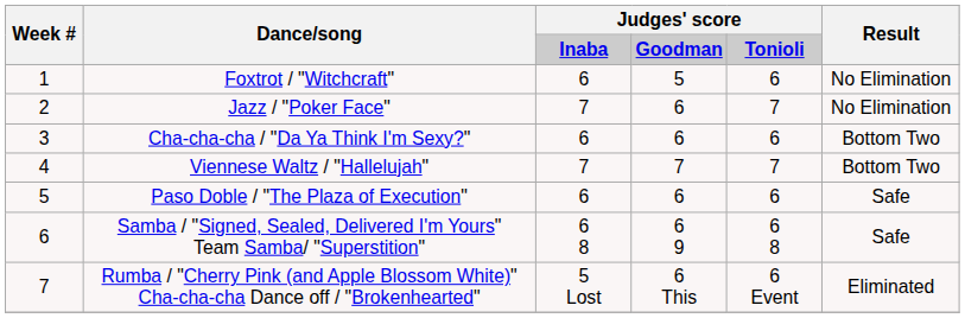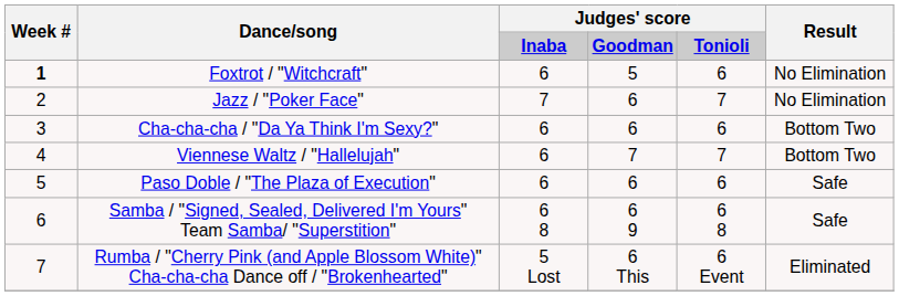Foxtrot / "Witchcraft" | Week #: normal -> bold
Viennese Waltz / "Hallelujah" | column 3: 7 -> 6
